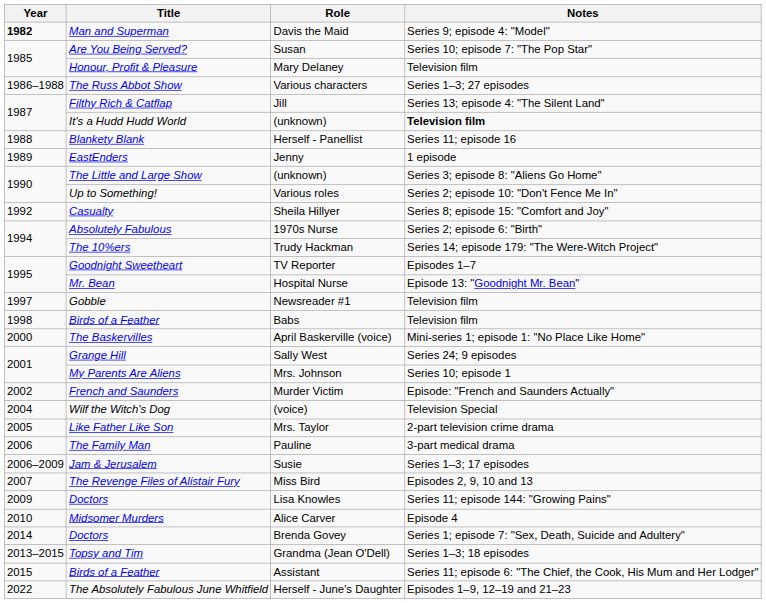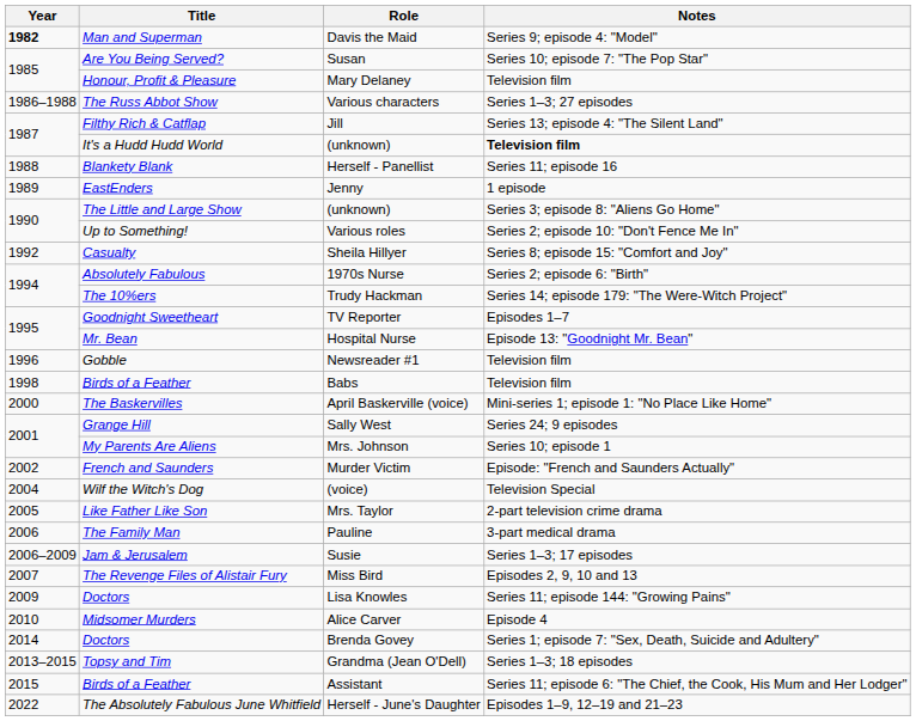Newsreader #1 | Year: 1997 -> 1996
